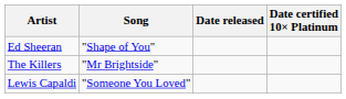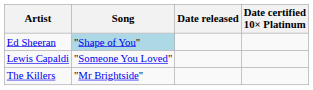Ed Sheeran | Song: no background -> lightblue background
rows swapped: The Killers <-> Lewis Capaldi
